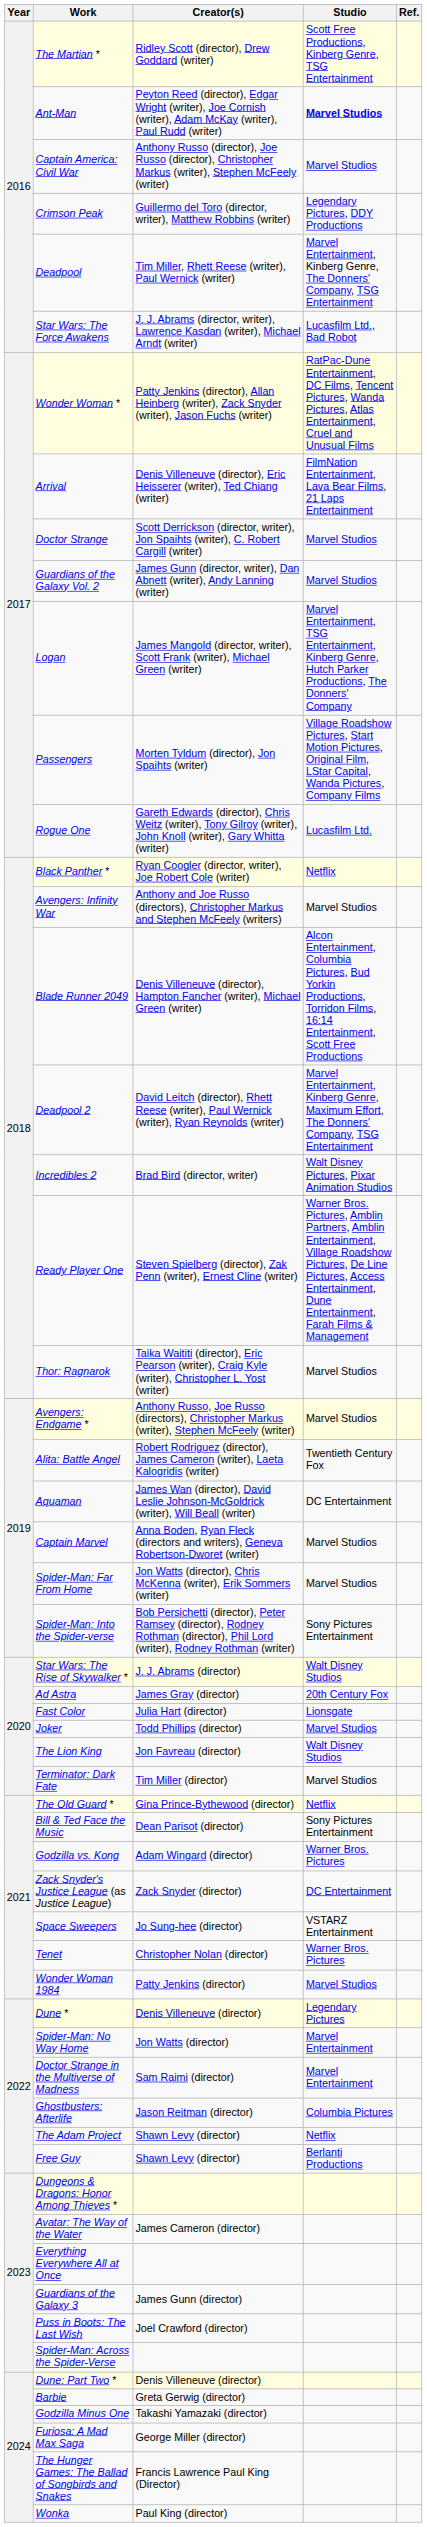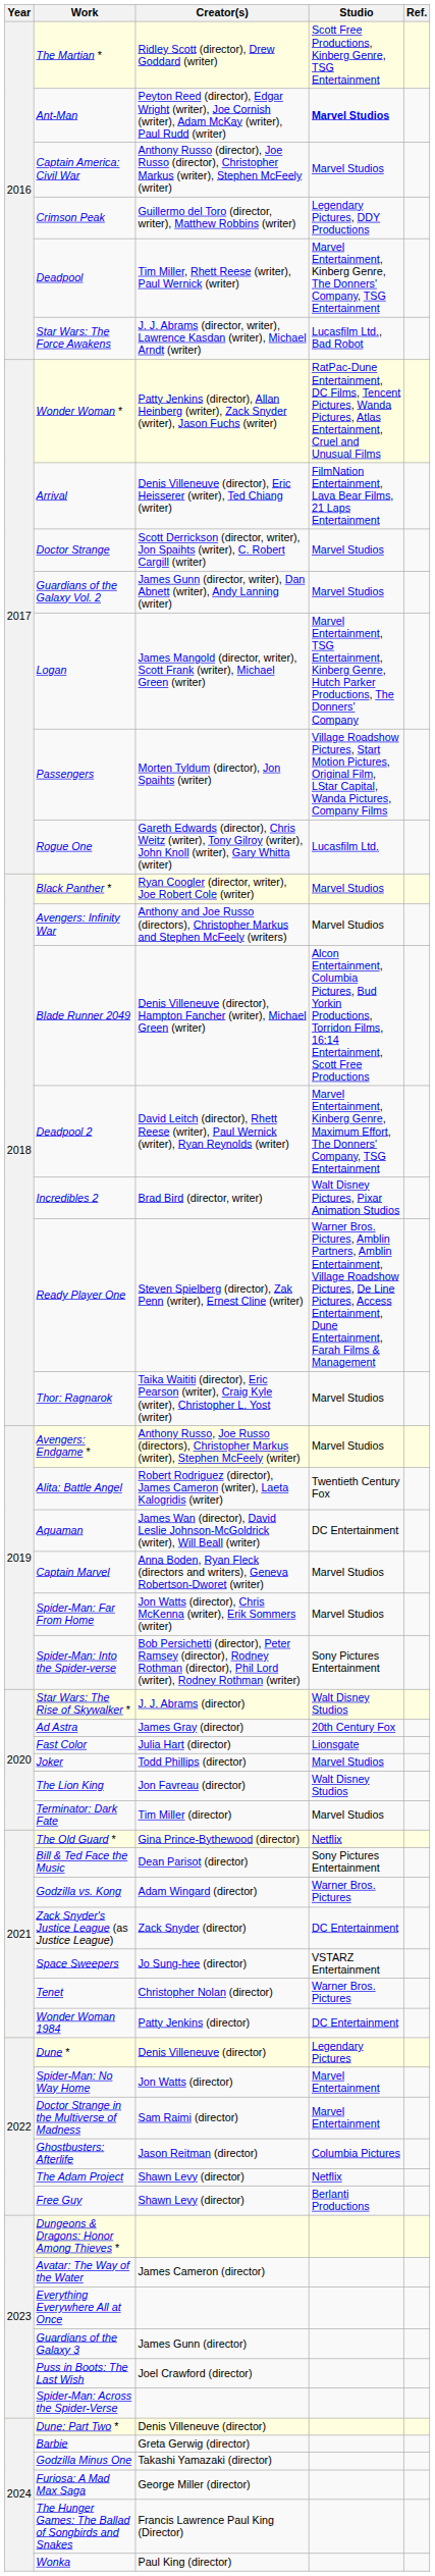Black Panther * | Studio: Netflix -> Marvel Studios
Wonder Woman 1984 | Studio: Marvel Studios -> DC Entertainment
